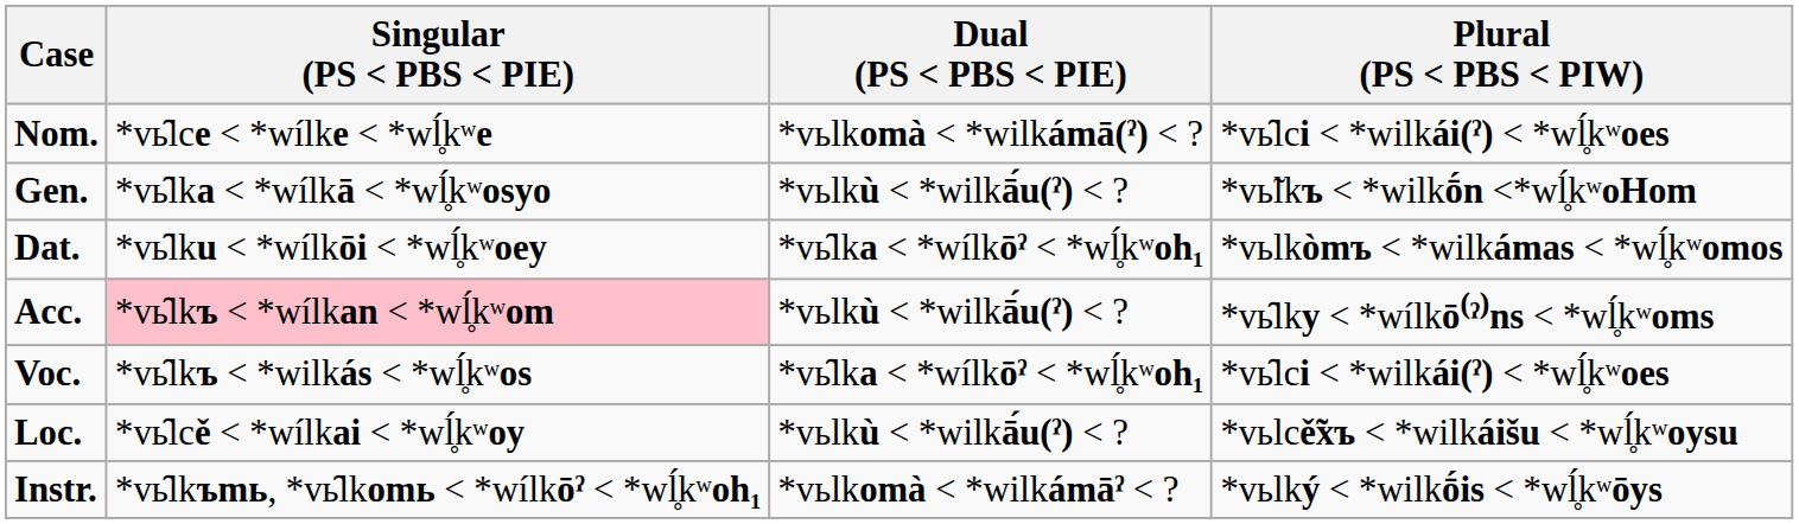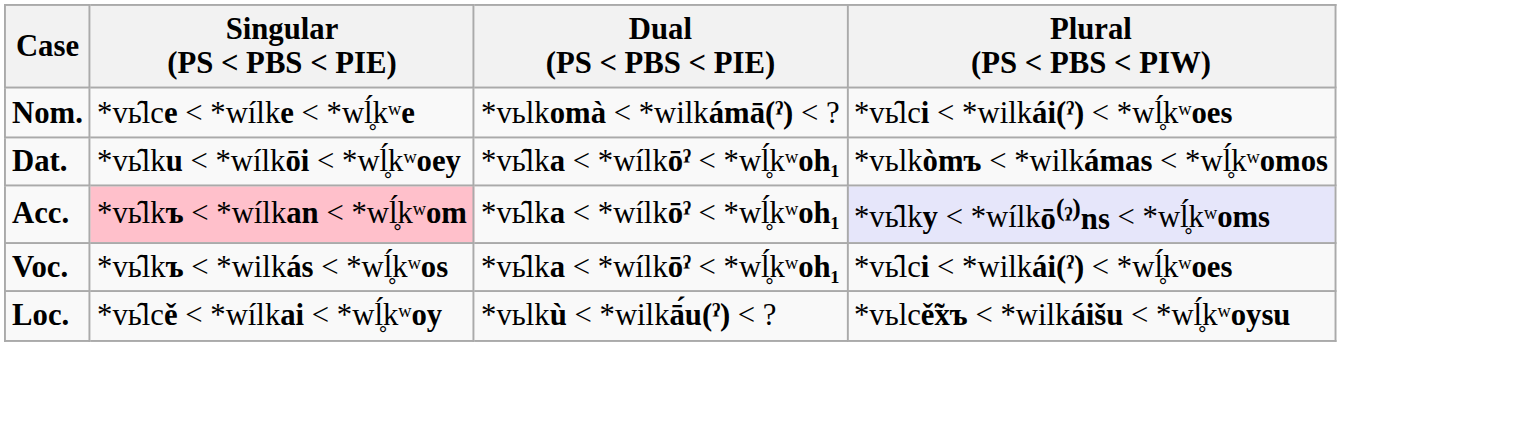- row: Gen. | *vь̑lka < *wílkā < *wĺ̥kʷosyo | *vьlkù < *wilkā́u(ˀ) < ? | *vь̃lkъ < *wilkṓn <*wĺ̥kʷoHom
Acc. | Dual (PS < PBS < PIE): *vьlkù < *wilkā́u(ˀ) < ? -> *vь̑lka < *wílkōˀ < *wĺ̥kʷoh₁
Acc. | Plural (PS < PBS < PIW): no background -> lavender background
- row: Instr. | *vь̑lkъmь, *vь̑lkomь < *wílkōˀ < *wĺ̥kʷoh₁ | *vьlkomà < *wilkámāˀ < ? | *vьlký < *wilkṓis < *wĺ̥kʷōys
